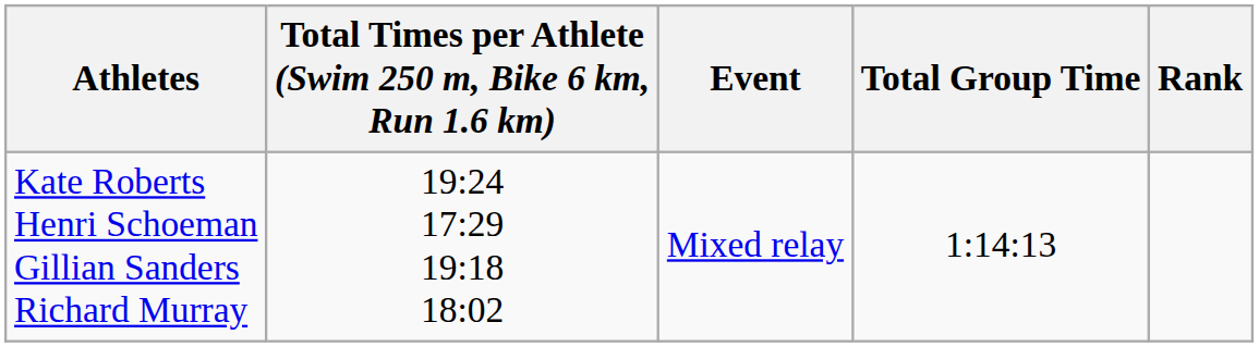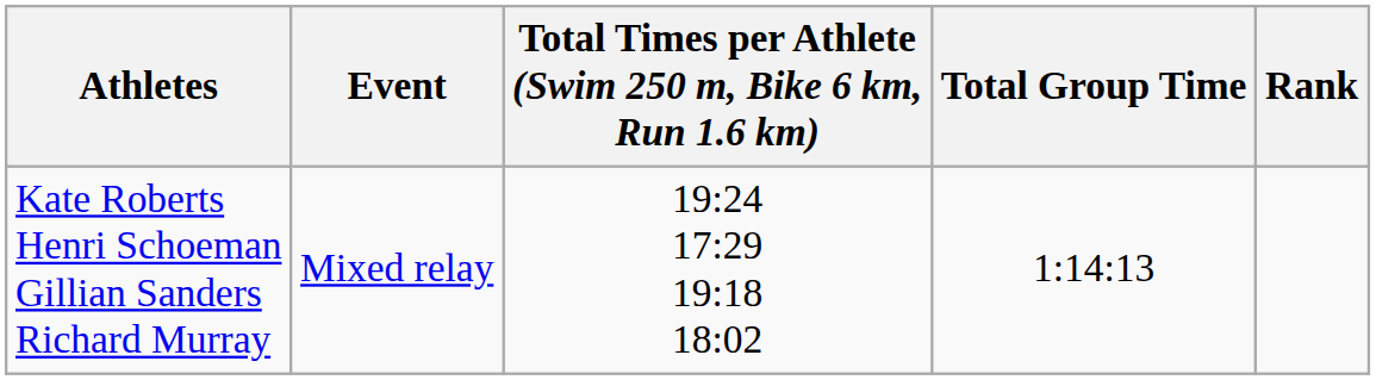columns swapped: Event <-> Total Times per Athlete (Swim 250 m, Bike 6 km, Run 1.6 km)
